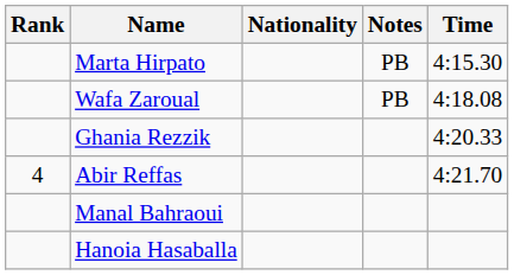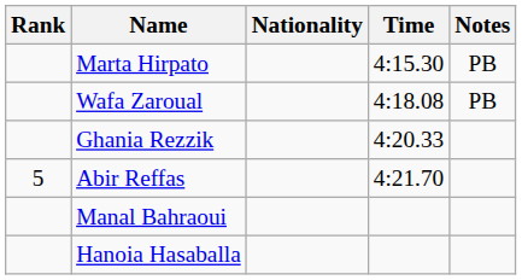columns swapped: Time <-> Notes
Abir Reffas | Rank: 4 -> 5
